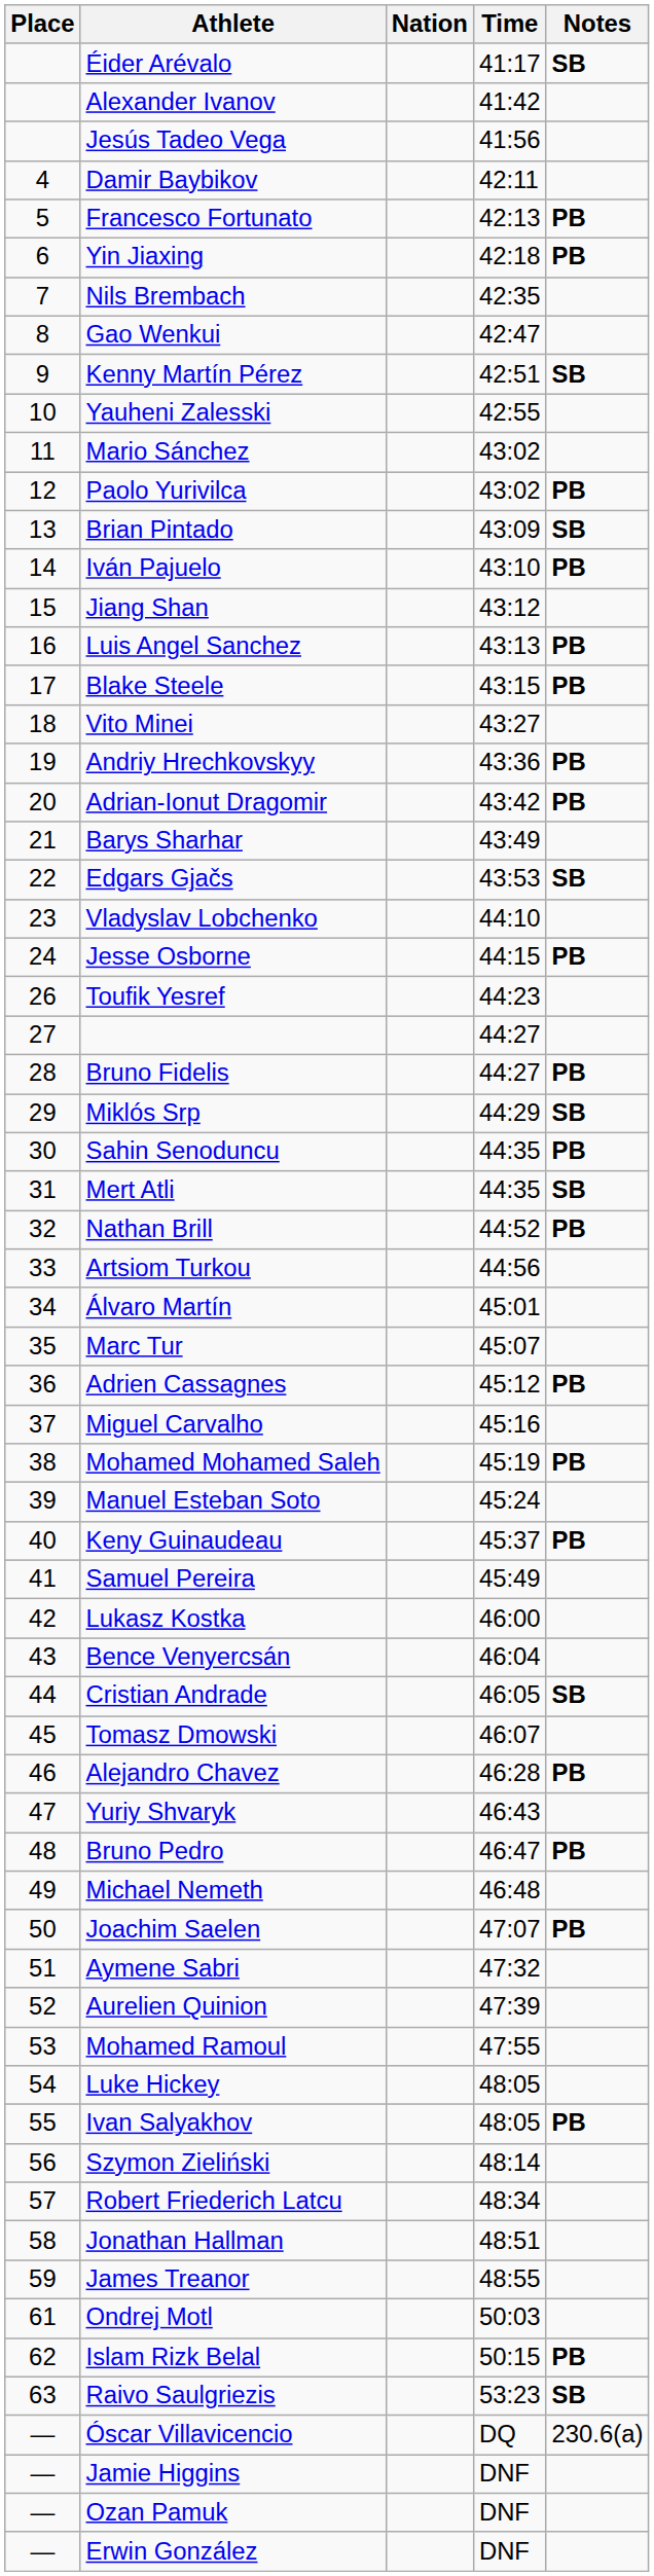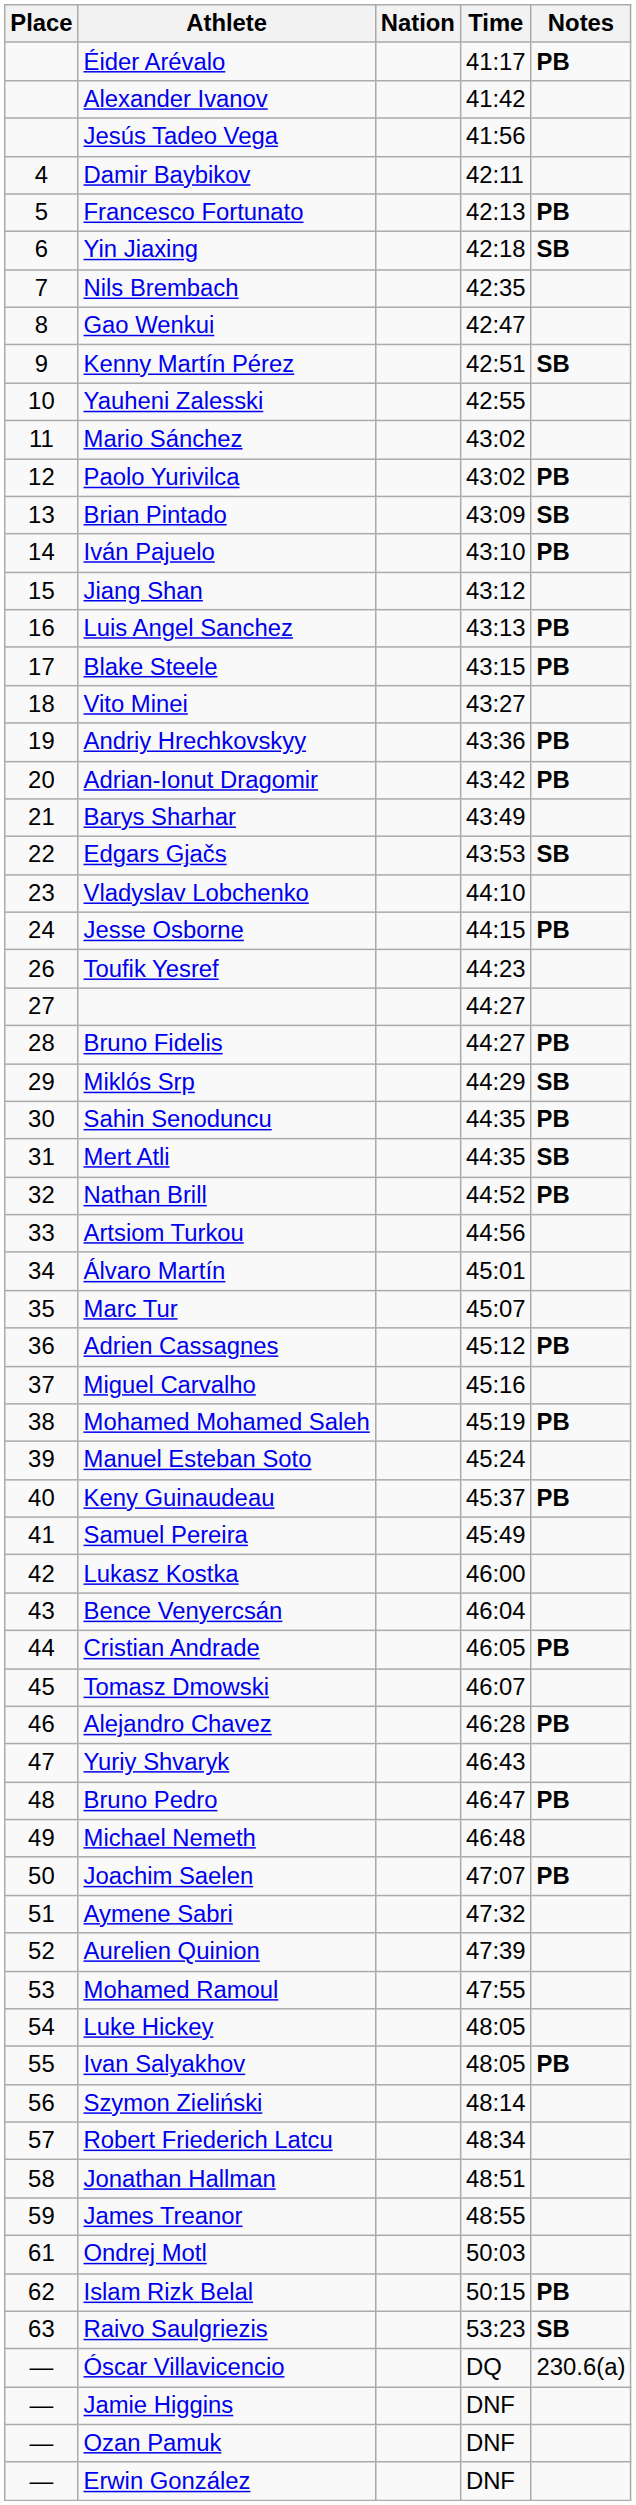Éider Arévalo | Notes: SB -> PB
Yin Jiaxing | Notes: PB -> SB
Cristian Andrade | Notes: SB -> PB
